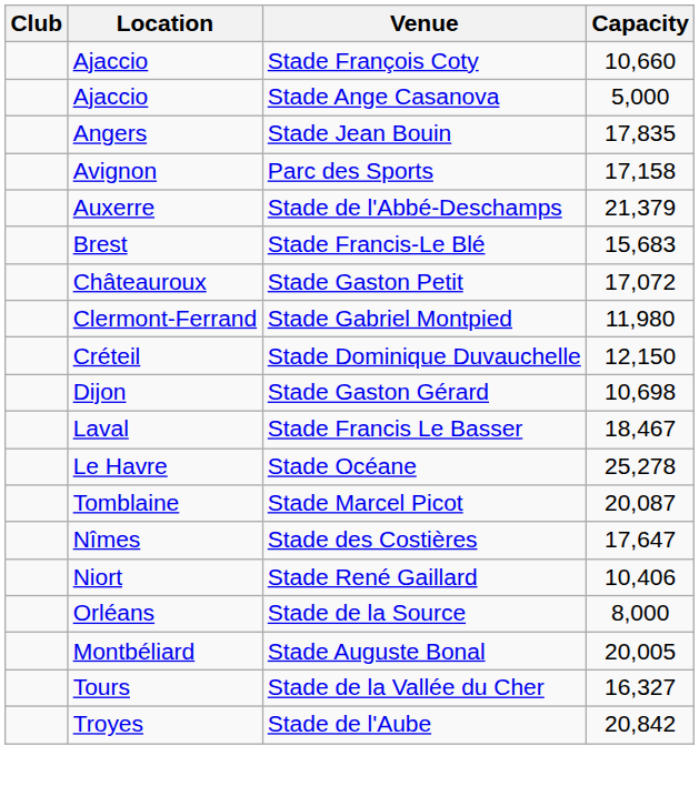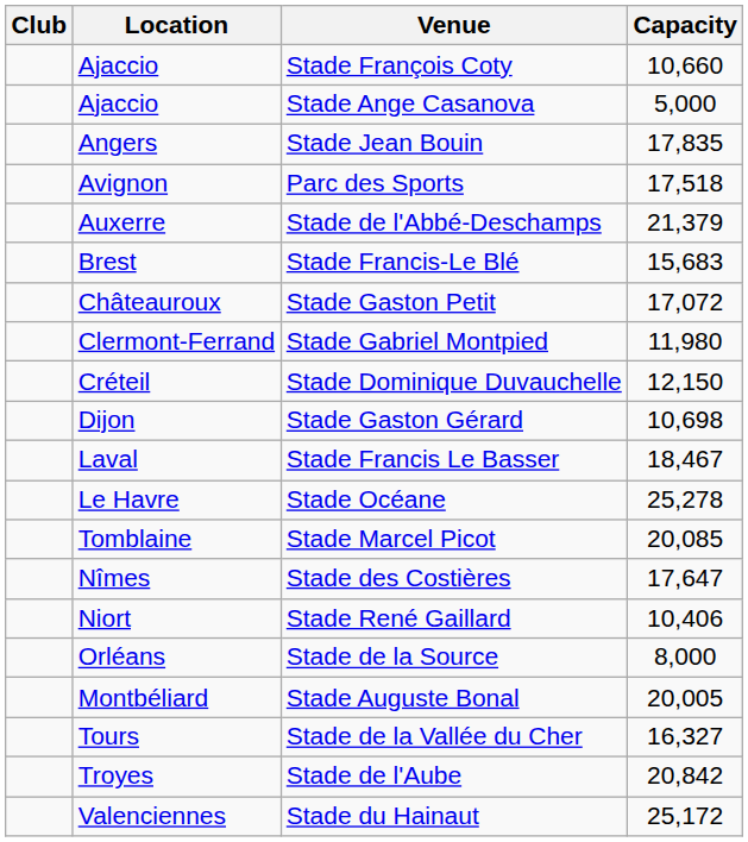Parc des Sports | Capacity: 17,158 -> 17,518
Stade Marcel Picot | Capacity: 20,087 -> 20,085
+ row: Valenciennes | Stade du Hainaut | 25,172
